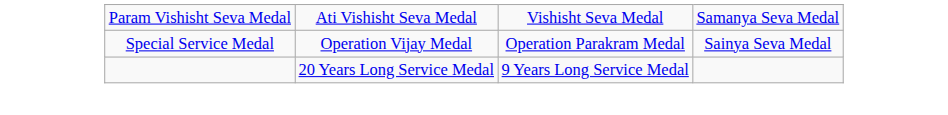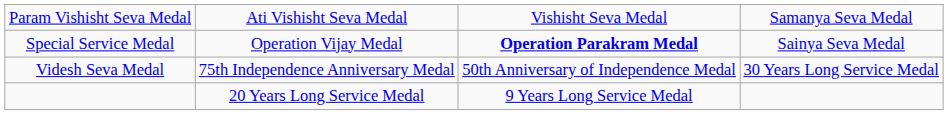Special Service Medal | column 3: normal -> bold
+ row: Videsh Seva Medal | 75th Independence Anniversary Medal | 50th Anniversary of Independence Medal | 30 Years Long Service Medal
